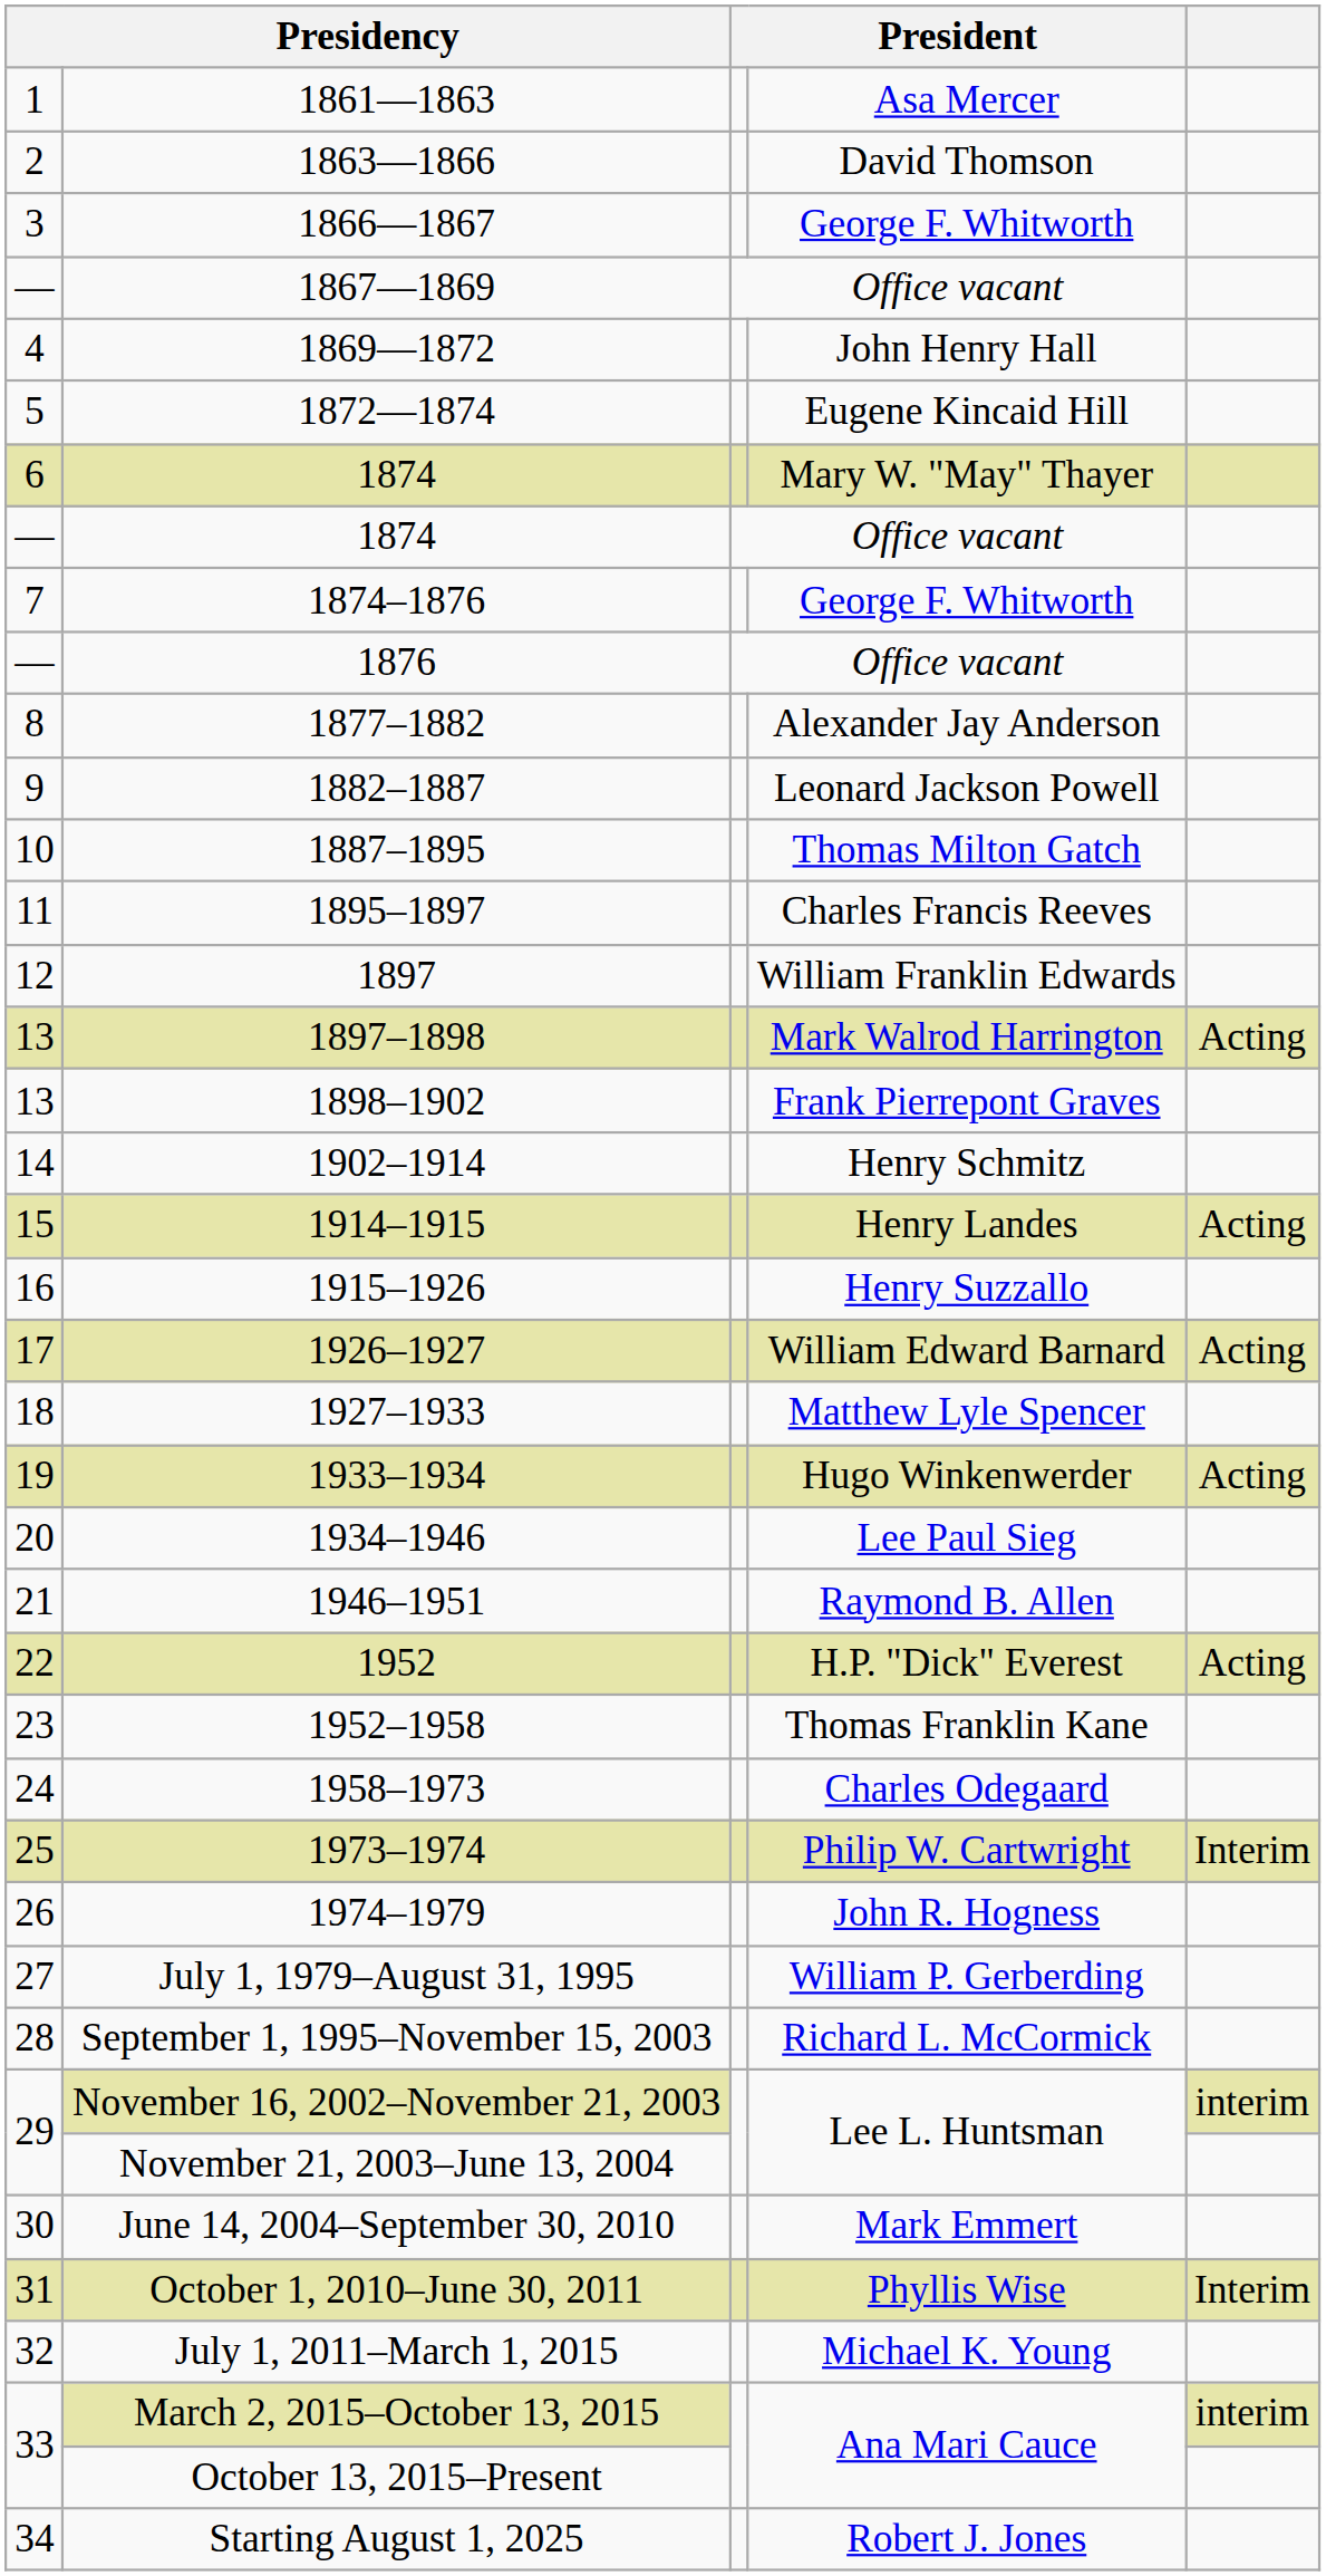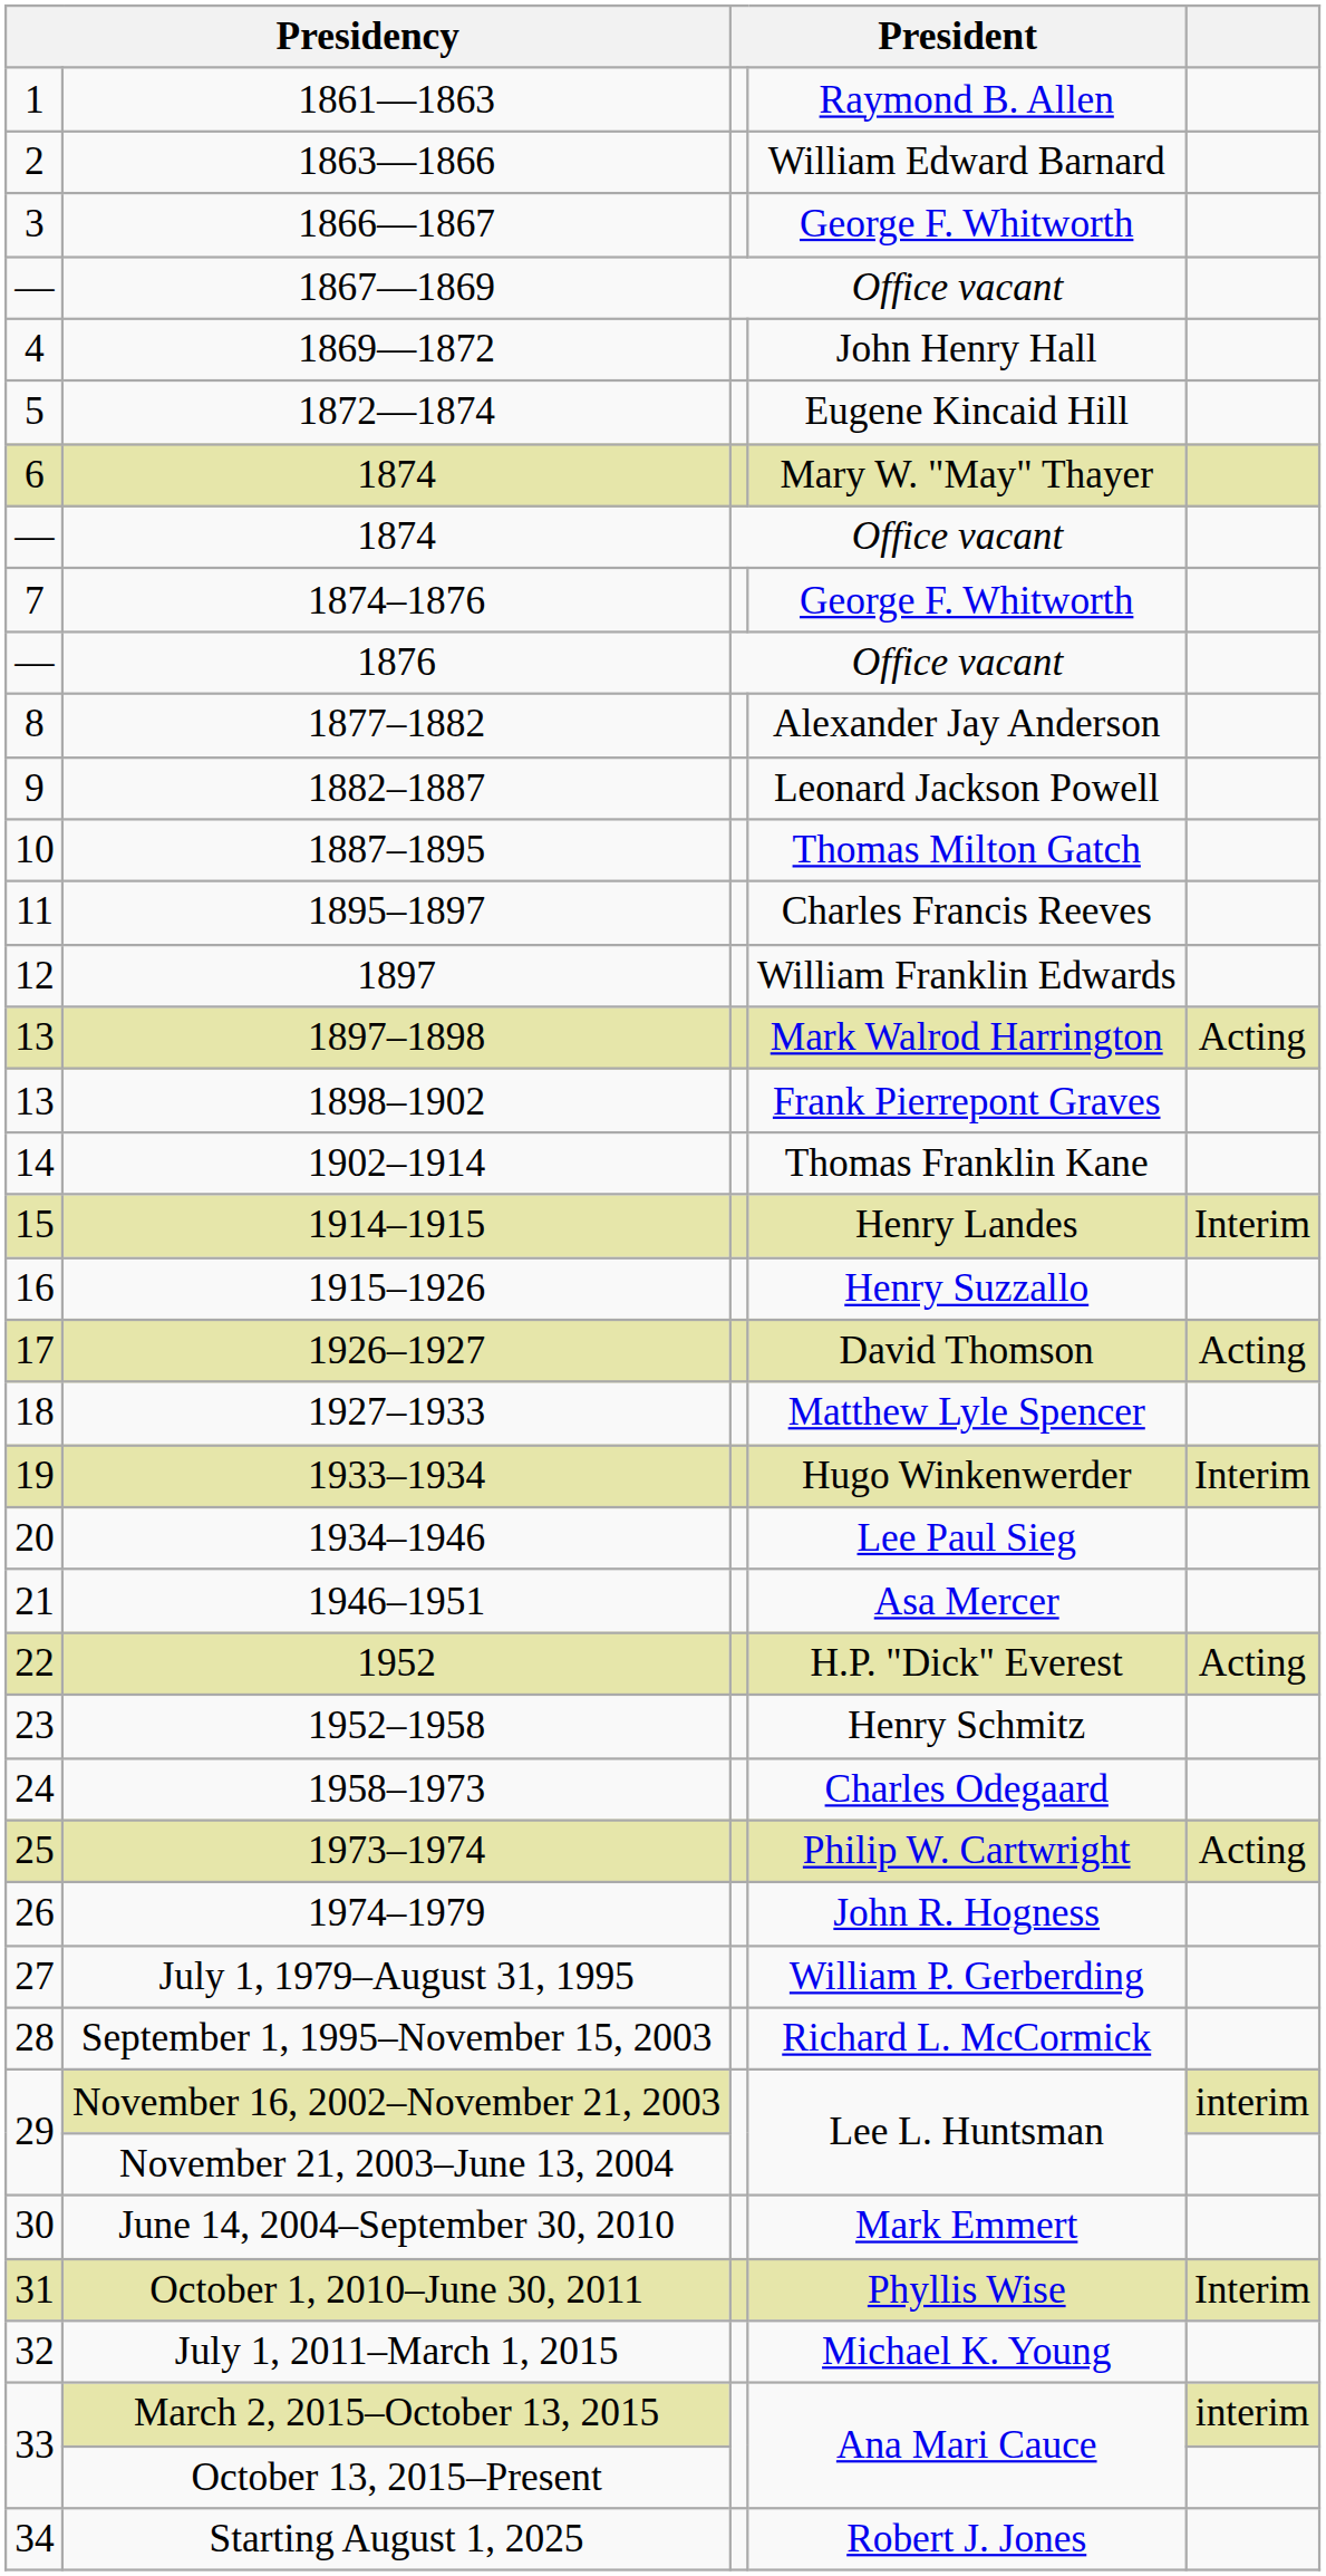1861—1863 | column 4: Asa Mercer -> Raymond B. Allen
1863—1866 | column 4: David Thomson -> William Edward Barnard
1902–1914 | column 4: Henry Schmitz -> Thomas Franklin Kane
1914–1915 | column 5: Acting -> Interim
1926–1927 | column 4: William Edward Barnard -> David Thomson
1933–1934 | column 5: Acting -> Interim
1946–1951 | column 4: Raymond B. Allen -> Asa Mercer
1952–1958 | column 4: Thomas Franklin Kane -> Henry Schmitz
1973–1974 | column 5: Interim -> Acting
